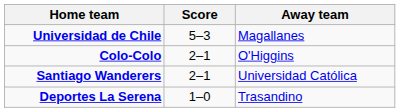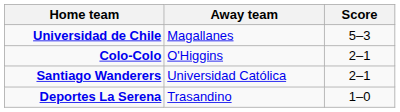columns swapped: Score <-> Away team
